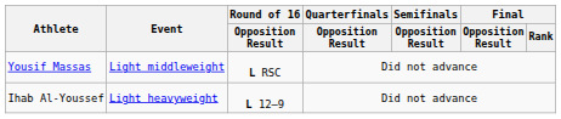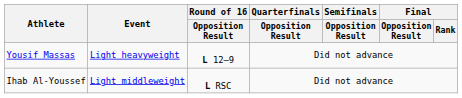Yousif Massas | Event: Light middleweight -> Light heavyweight
Yousif Massas | Round of 16 / Opposition Result: L RSC -> L 12–9
Ihab Al-Youssef | Event: Light heavyweight -> Light middleweight
Ihab Al-Youssef | Round of 16 / Opposition Result: L 12–9 -> L RSC
